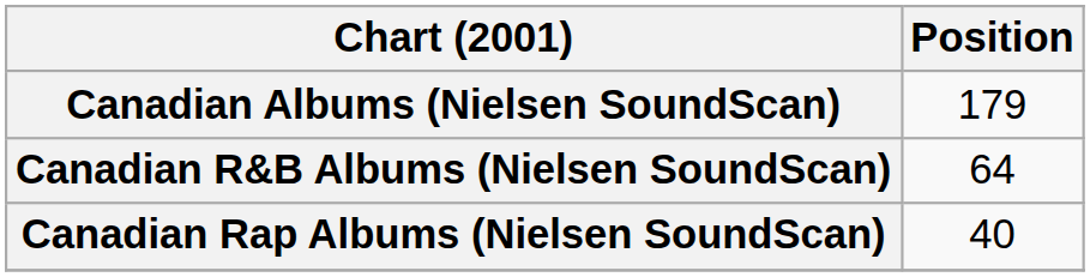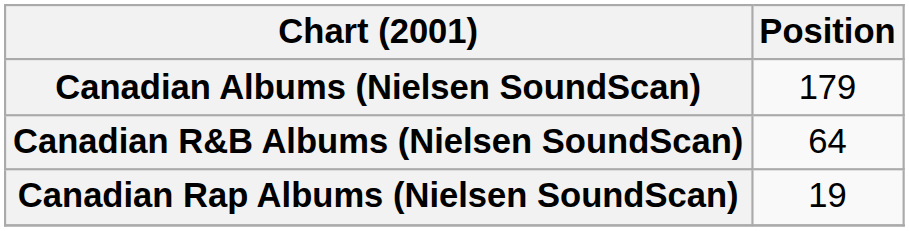Canadian Rap Albums (Nielsen SoundScan) | Position: 40 -> 19
